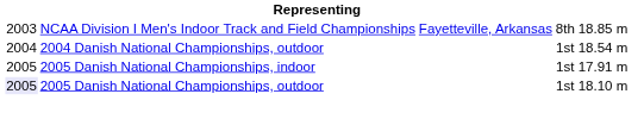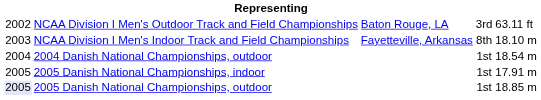+ row: 2002 | NCAA Division I Men's Outdoor Track and Field Championships | Baton Rouge, LA | 3rd | 63.11 ft
NCAA Division I Men's Indoor Track and Field Championships | column 5: 18.85 m -> 18.10 m
2005 Danish National Championships, outdoor | column 5: 18.10 m -> 18.85 m
